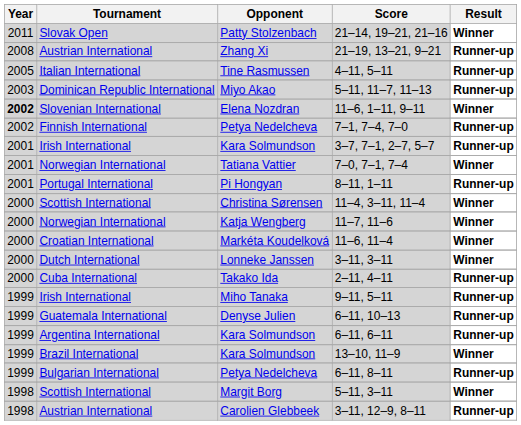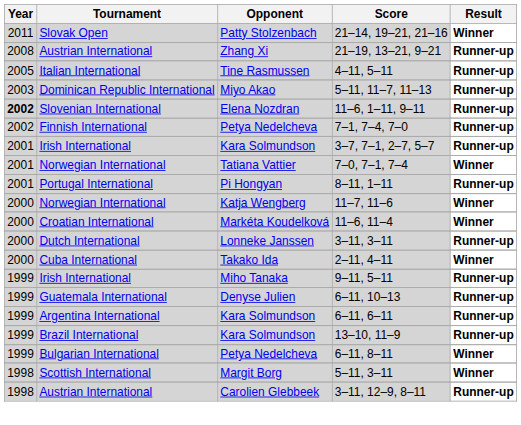11–6, 1–11, 9–11 | Result: Winner -> Runner-up
- row: 2000 | Scottish International | Christina Sørensen | 11–4, 3–11, 11–4 | Winner
3–11, 3–11 | Result: Winner -> Runner-up
2–11, 4–11 | Result: Runner-up -> Winner
13–10, 11–9 | Result: Winner -> Runner-up
6–11, 8–11 | Result: Runner-up -> Winner
